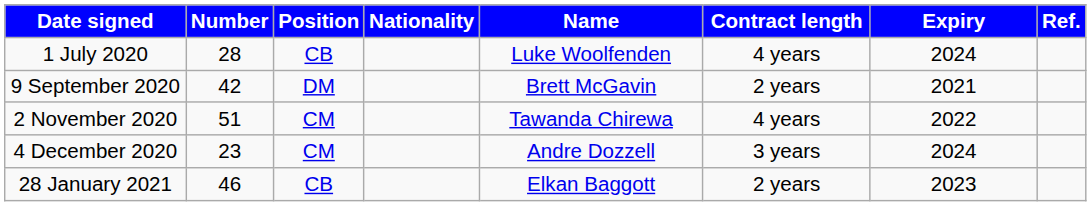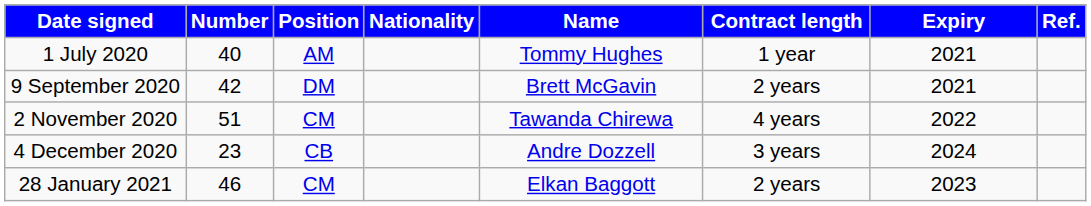+ row: 1 July 2020 | 40 | AM | Tommy Hughes | 1 year | 2021
- row: 1 July 2020 | 28 | CB | Luke Woolfenden | 4 years | 2024
23 | Position: CM -> CB
46 | Position: CB -> CM
